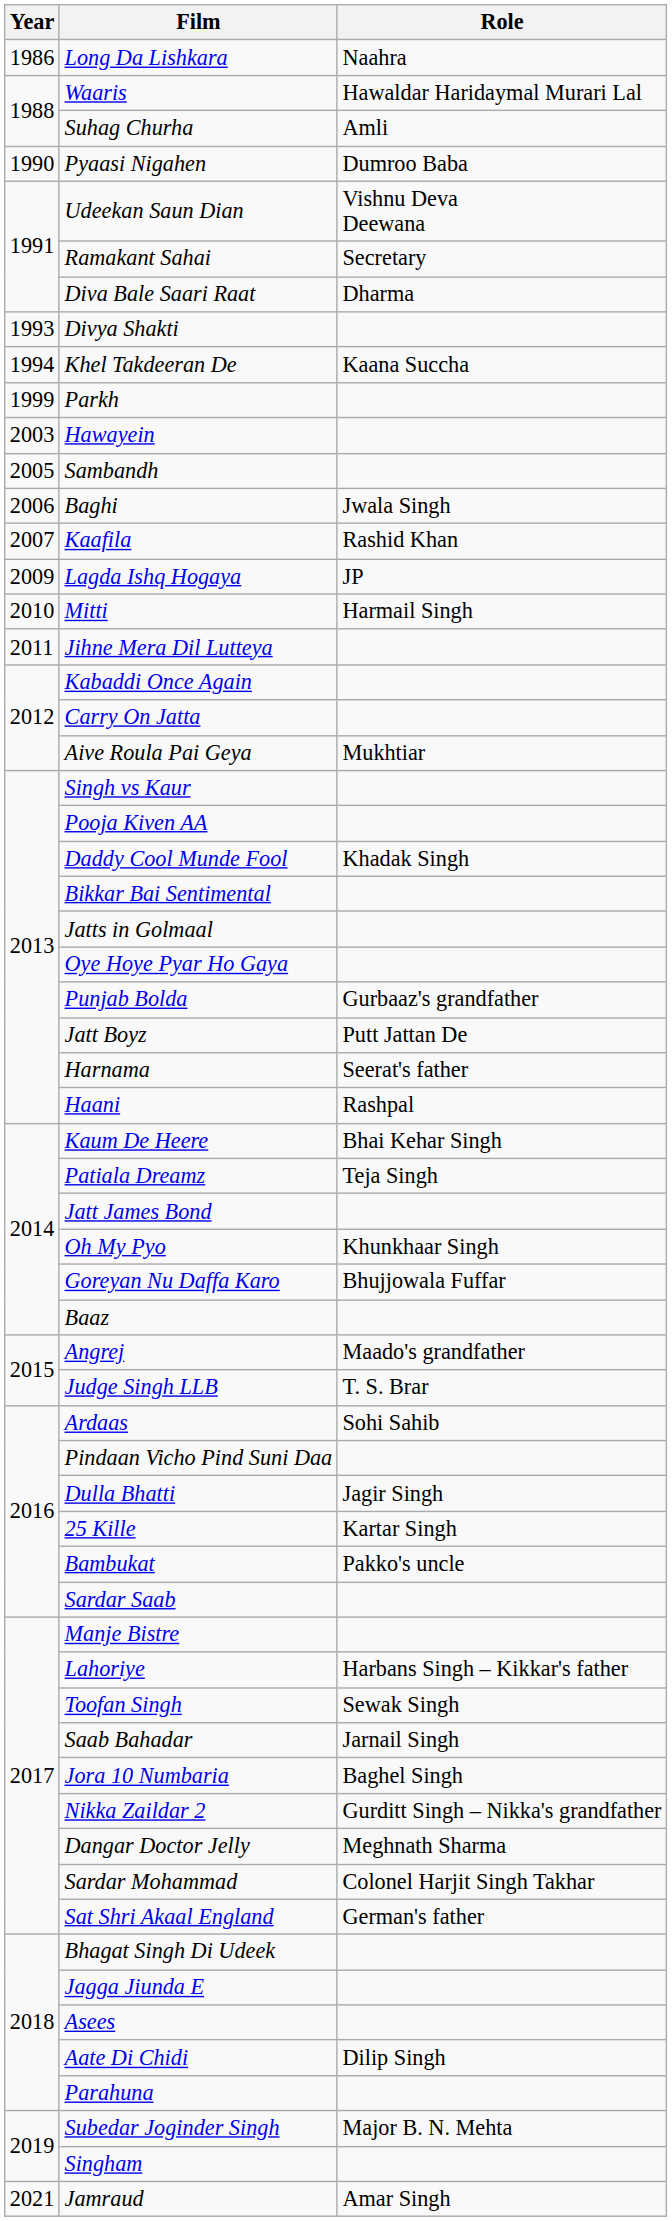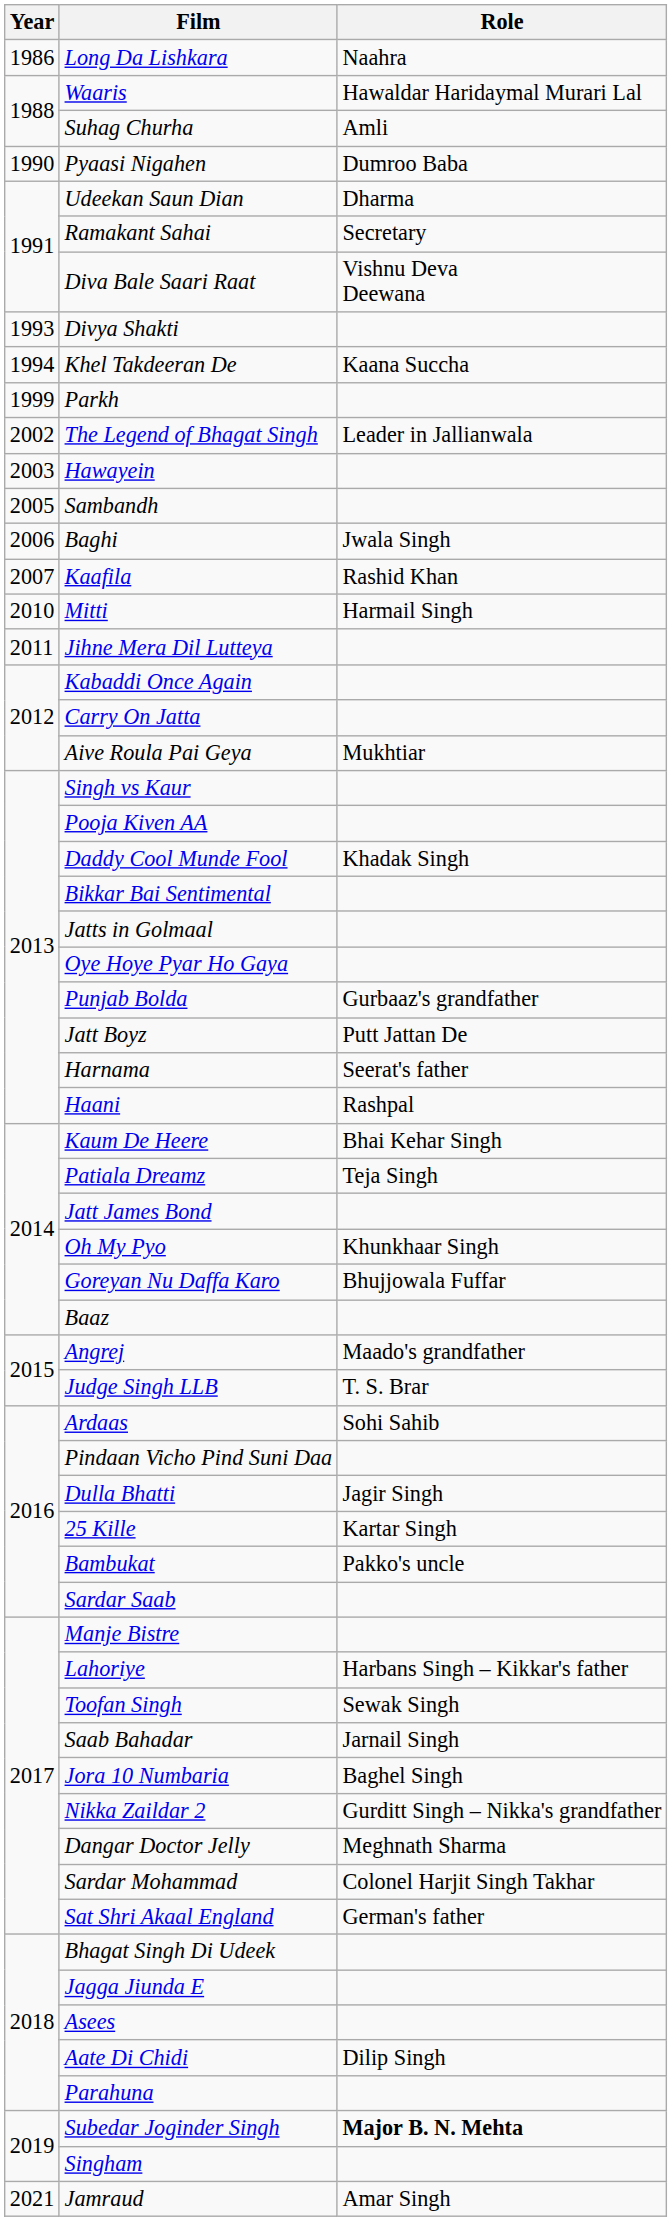Udeekan Saun Dian | Role: Vishnu Deva Deewana -> Dharma
Diva Bale Saari Raat | Role: Dharma -> Vishnu Deva Deewana
+ row: 2002 | The Legend of Bhagat Singh | Leader in Jallianwala
- row: 2009 | Lagda Ishq Hogaya | JP
Subedar Joginder Singh | Role: normal -> bold
